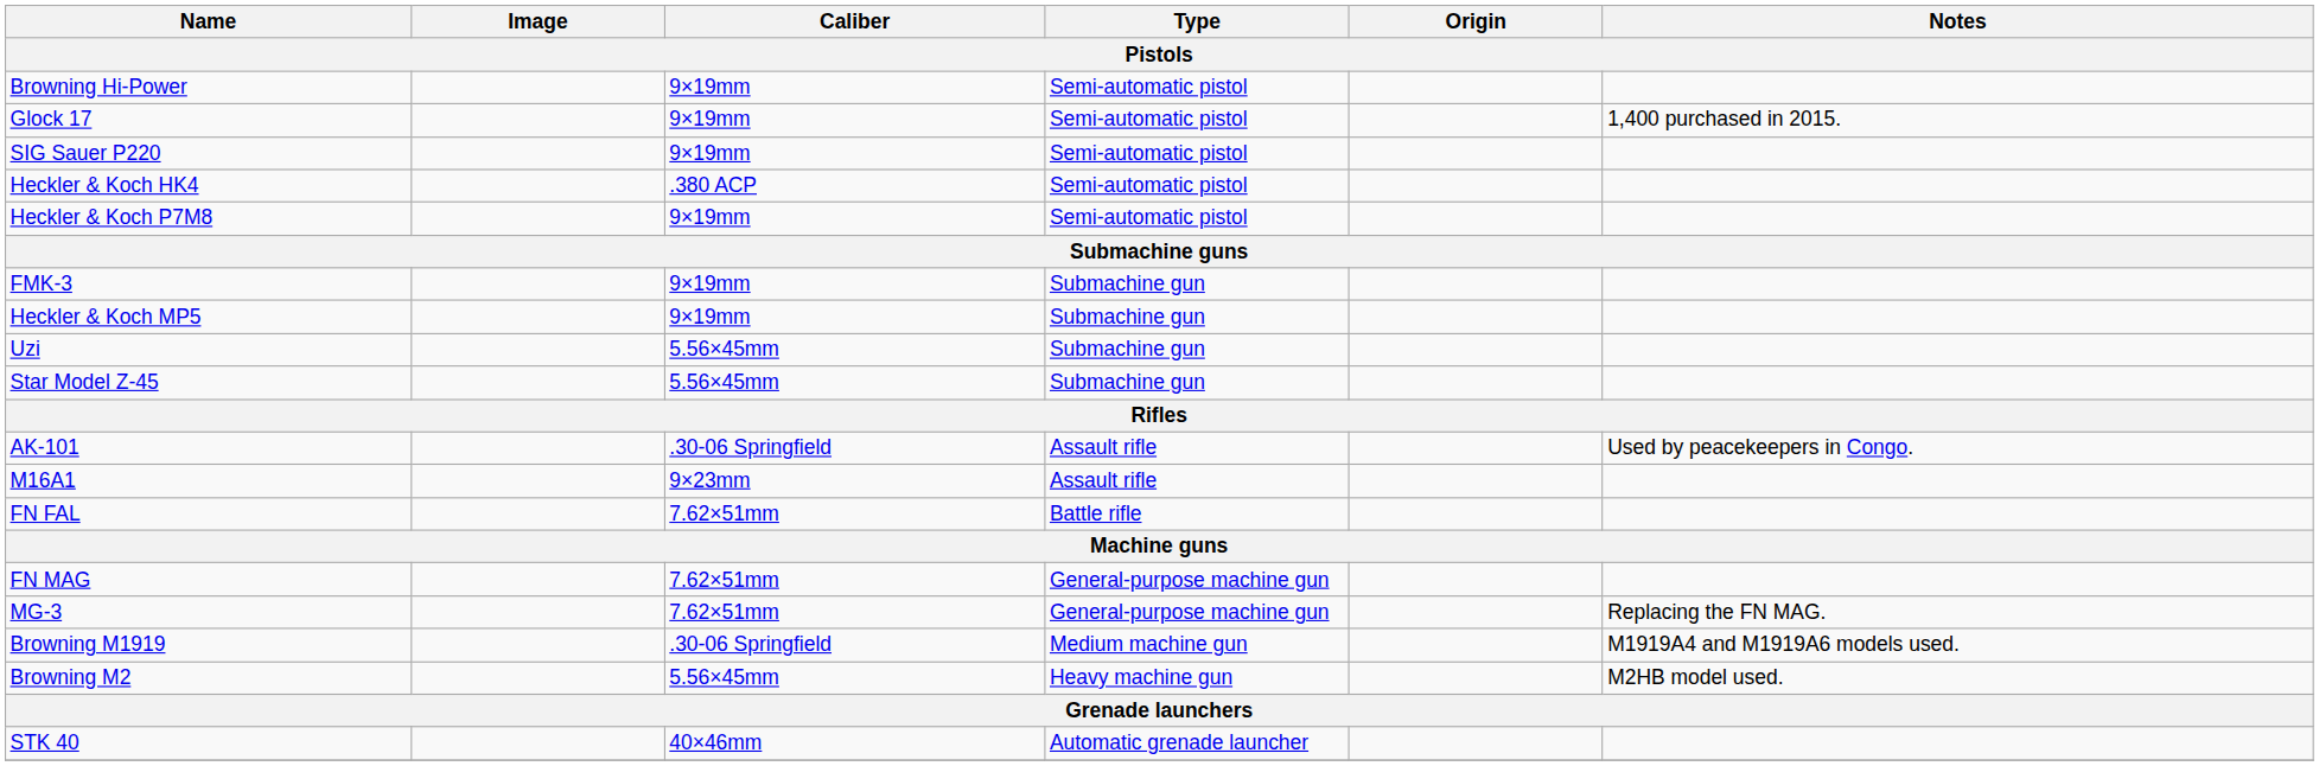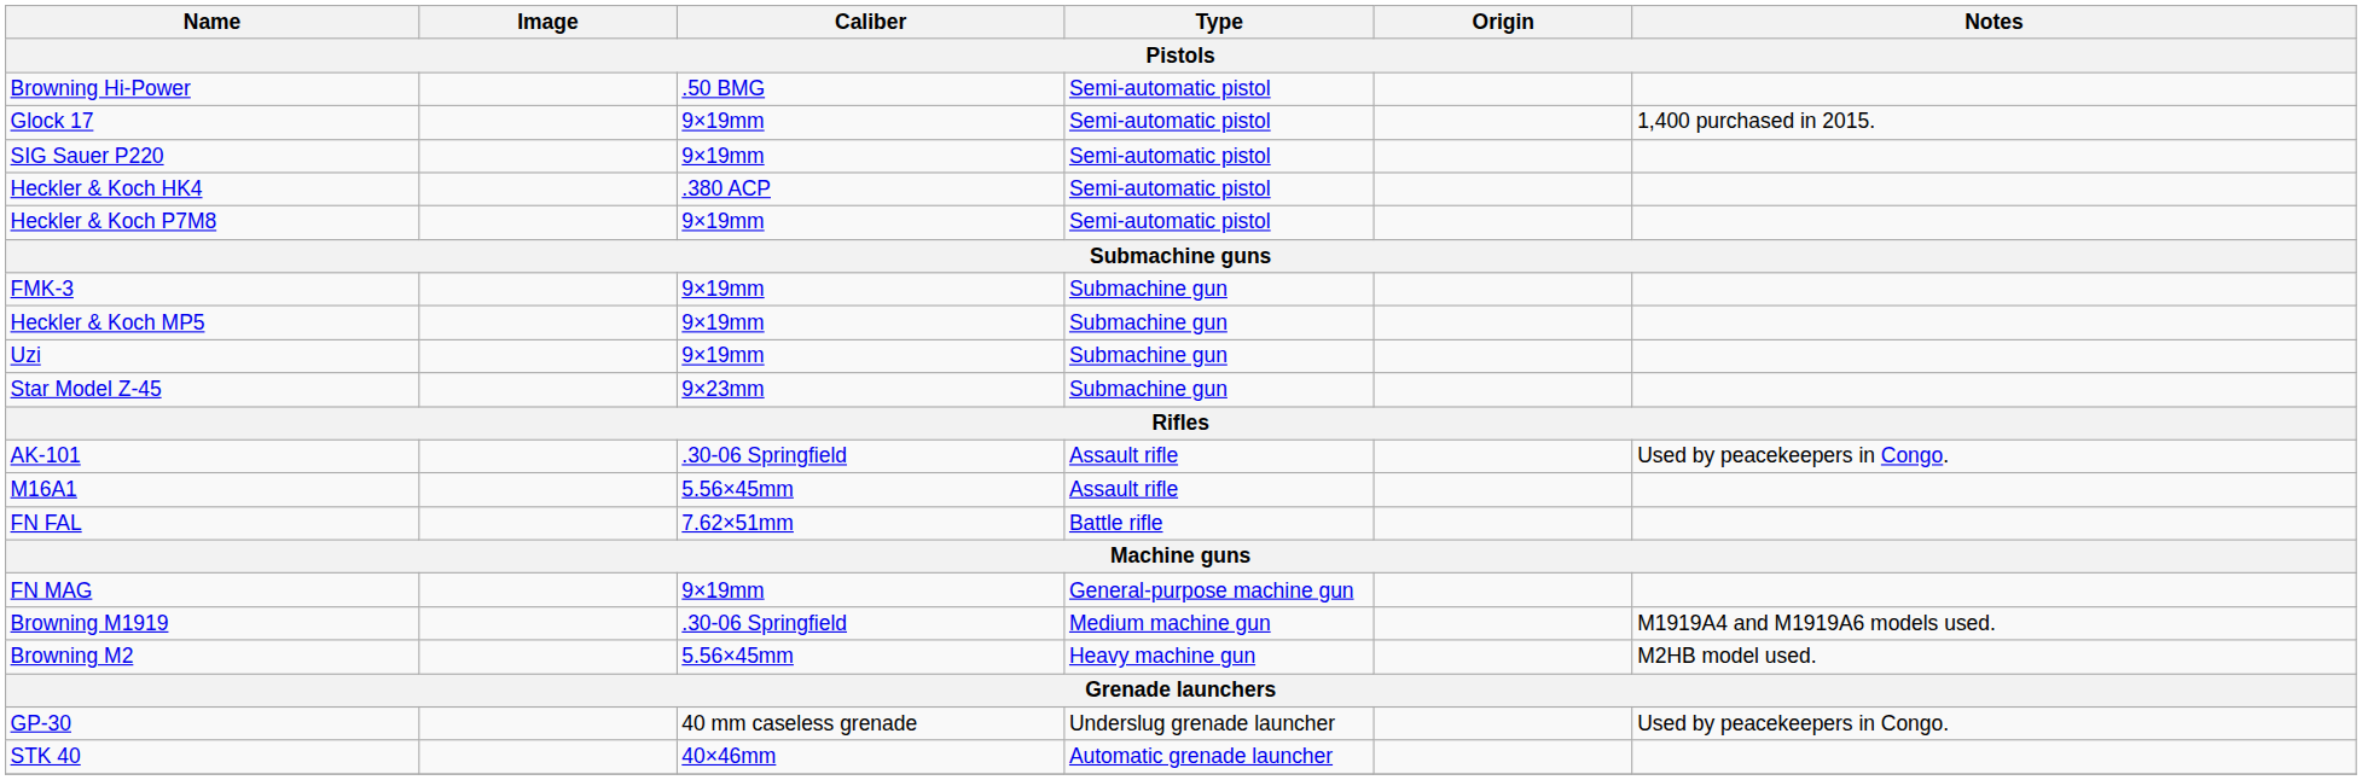Browning Hi-Power | Caliber: 9×19mm -> .50 BMG
Uzi | Caliber: 5.56×45mm -> 9×19mm
Star Model Z-45 | Caliber: 5.56×45mm -> 9×23mm
M16A1 | Caliber: 9×23mm -> 5.56×45mm
FN MAG | Caliber: 7.62×51mm -> 9×19mm
- row: MG-3 | 7.62×51mm | General-purpose machine gun | Replacing the FN MAG.
+ row: GP-30 | 40 mm caseless grenade | Underslug grenade launcher | Used by peacekeepers in Congo.
